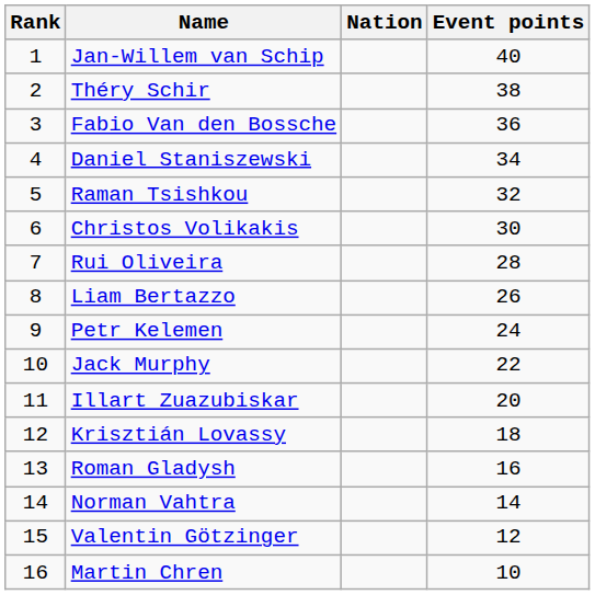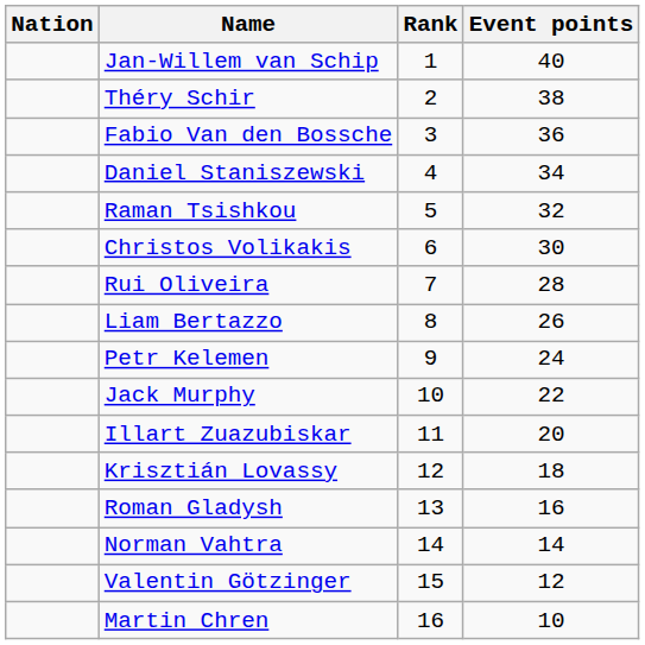columns swapped: Rank <-> Nation
